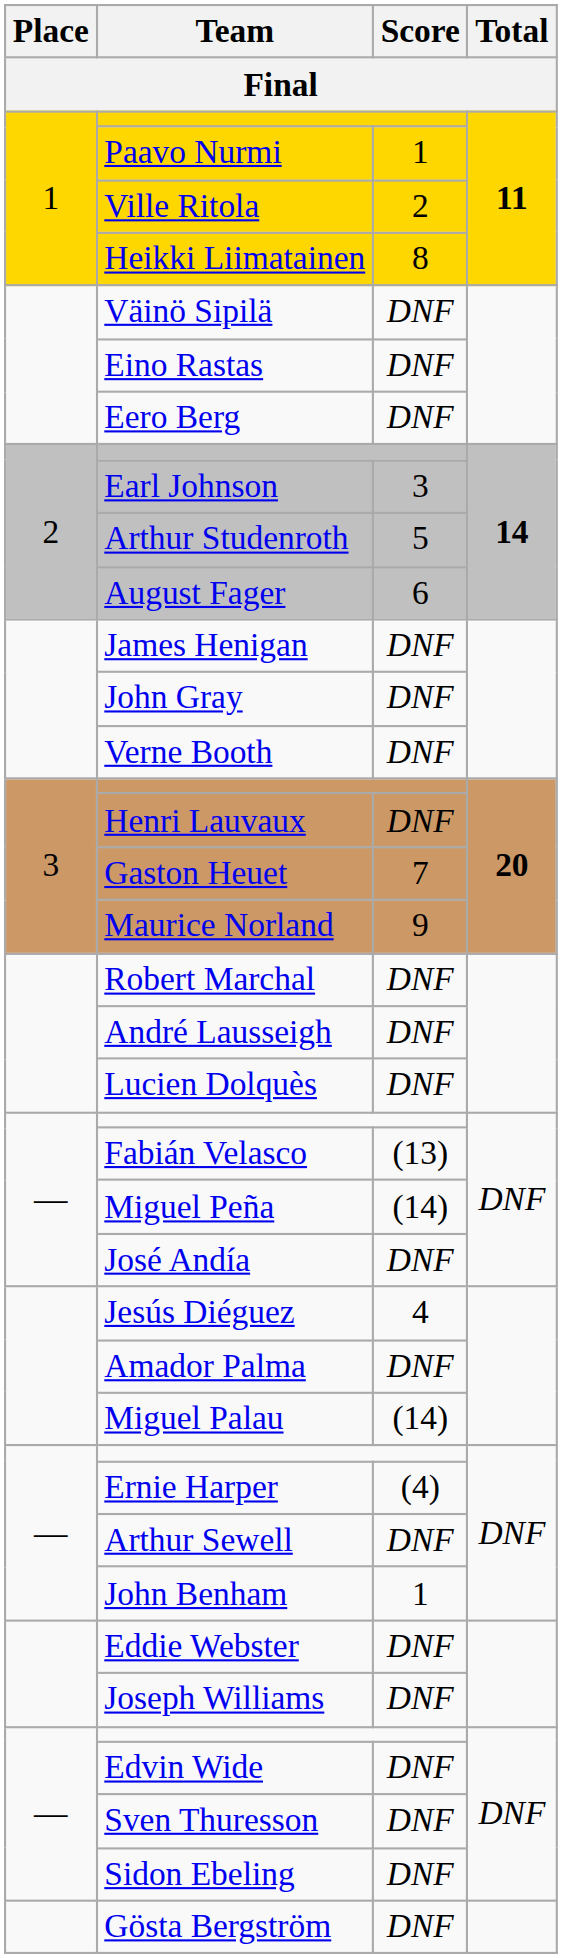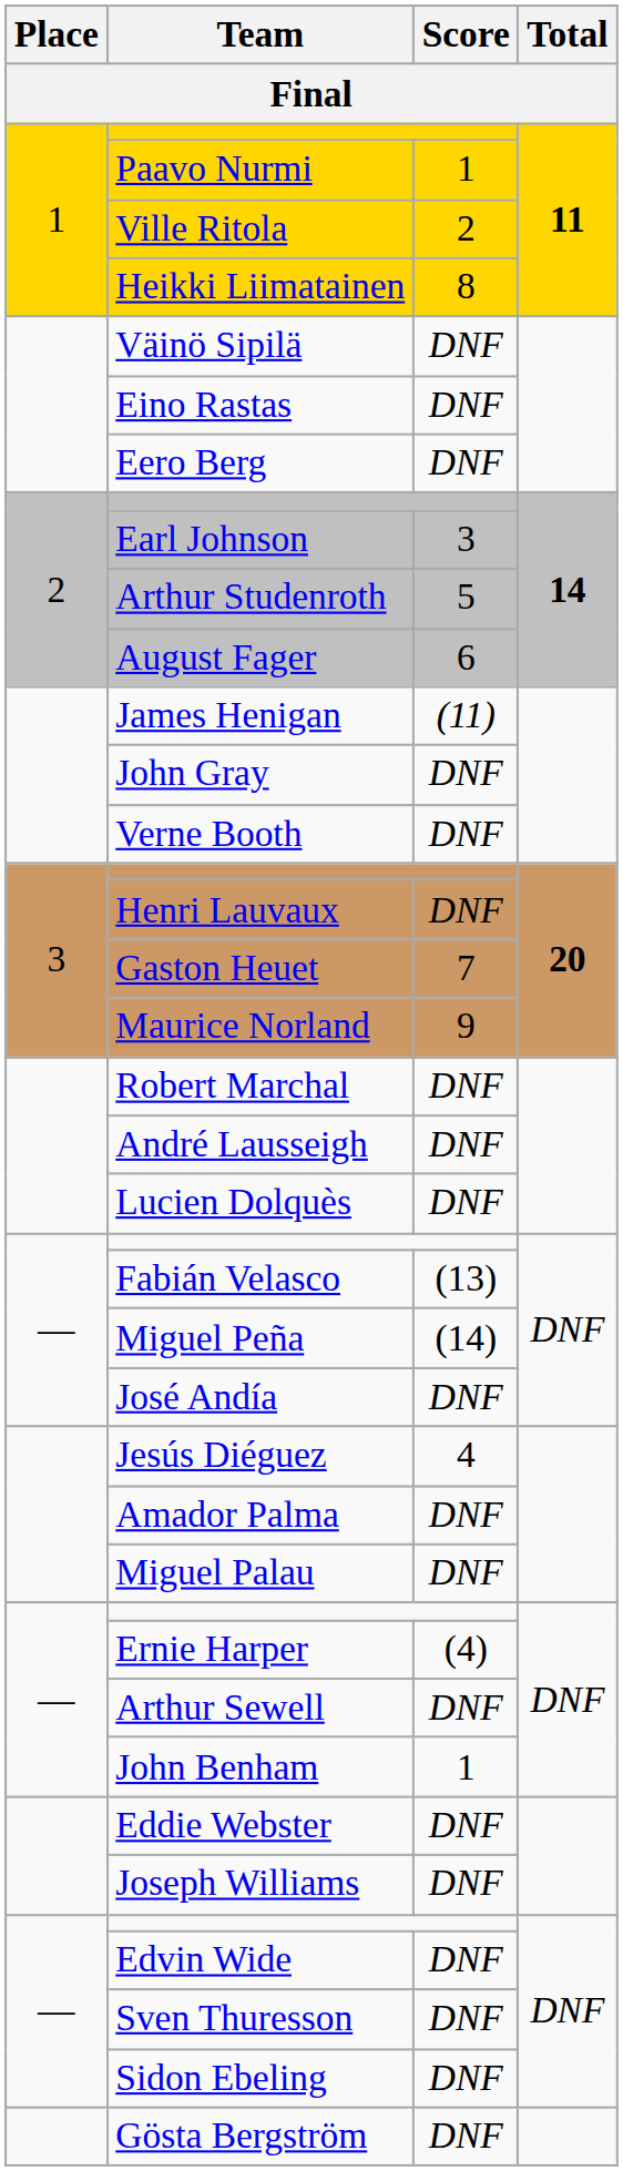James Henigan | Score: DNF -> (11)
Miguel Palau | Score: (14) -> DNF
